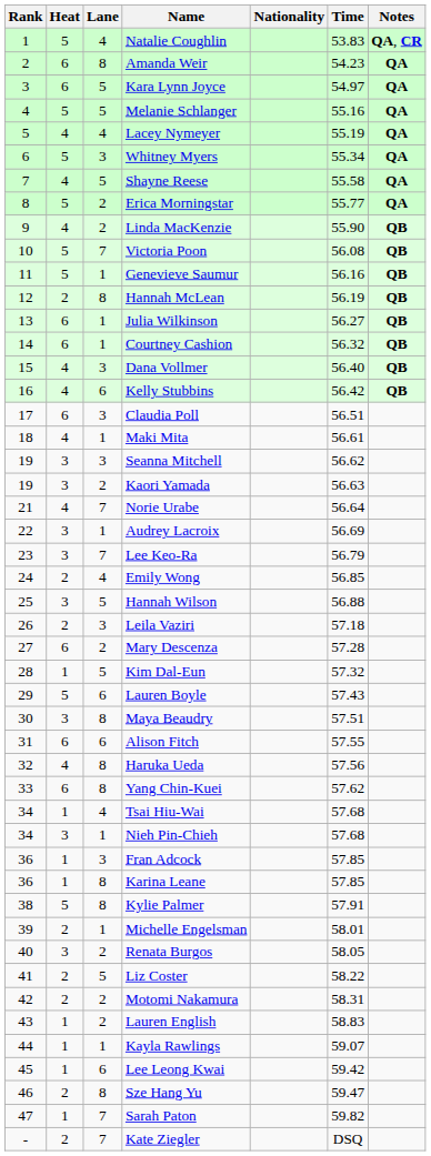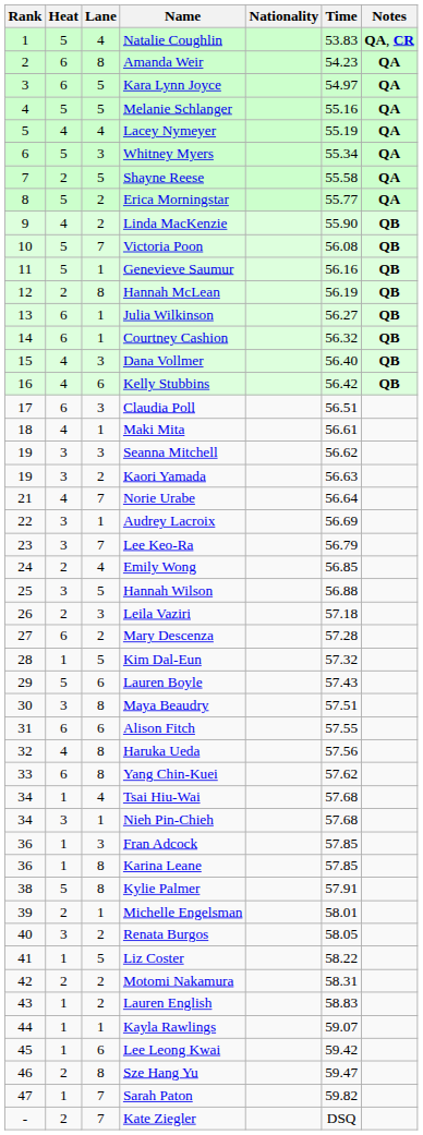Shayne Reese | Heat: 4 -> 2
Liz Coster | Heat: 2 -> 1
